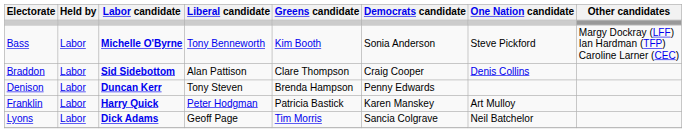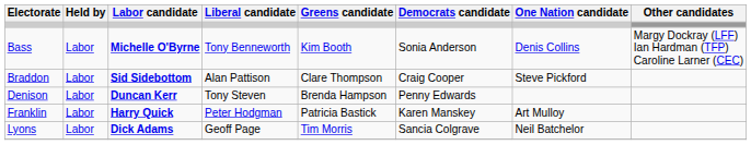Bass | One Nation candidate: Steve Pickford -> Denis Collins
Braddon | One Nation candidate: Denis Collins -> Steve Pickford
